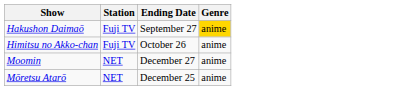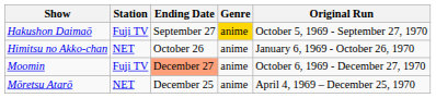+ column: Original Run | October 5, 1969 - September 27, 1970 | January 6, 1969 - October 26, 1970 | October 6, 1969 - December 27, 1970 | April 4, 1969 – December 25, 1970
Himitsu no Akko-chan | Station: Fuji TV -> NET
Moomin | Station: NET -> Fuji TV
Moomin | Ending Date: no background -> lightsalmon background
